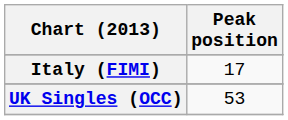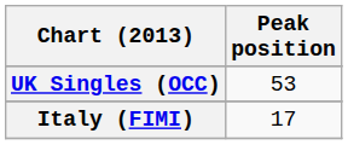rows swapped: Italy (FIMI) <-> UK Singles (OCC)
